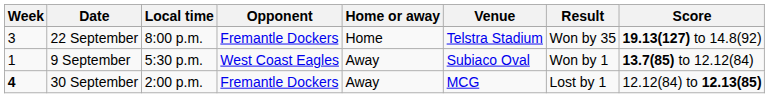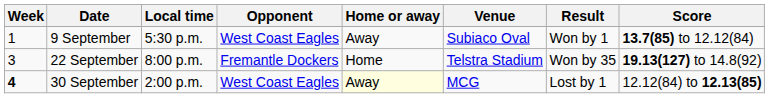rows swapped: 9 September <-> 22 September
30 September | Opponent: Fremantle Dockers -> West Coast Eagles
30 September | Home or away: no background -> lightyellow background
